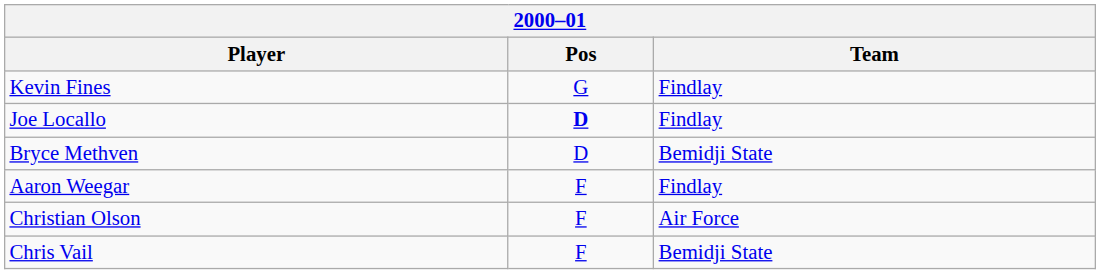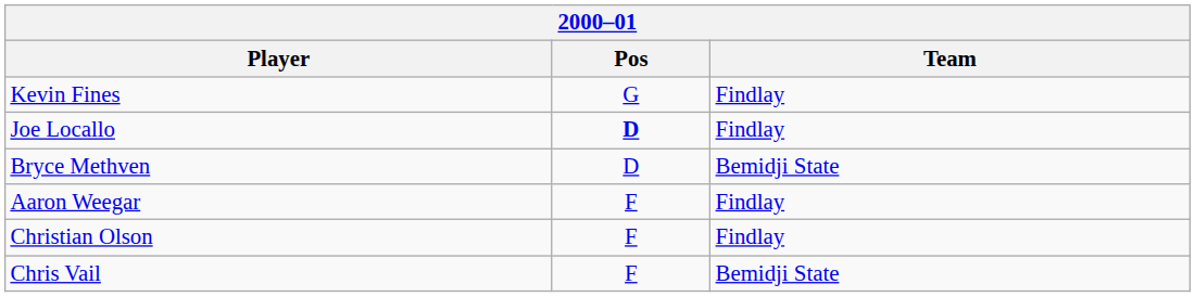Christian Olson | Team: Air Force -> Findlay
